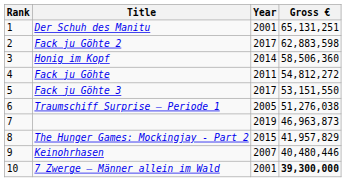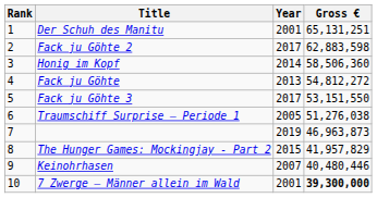Fack ju Göhte | Year: 2011 -> 2013
